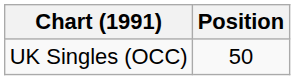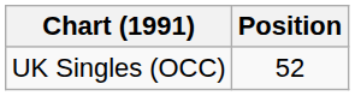UK Singles (OCC) | Position: 50 -> 52
